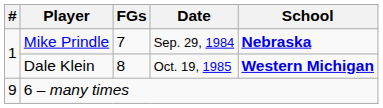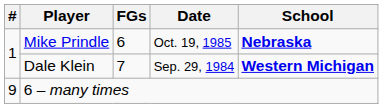Mike Prindle | FGs: 7 -> 6
Mike Prindle | Date: Sep. 29, 1984 -> Oct. 19, 1985
Dale Klein | FGs: 8 -> 7
Dale Klein | Date: Oct. 19, 1985 -> Sep. 29, 1984
